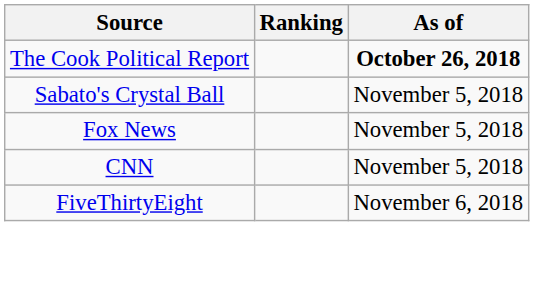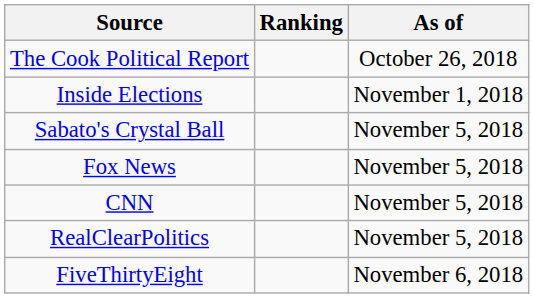The Cook Political Report | As of: bold -> normal
+ row: Inside Elections | November 1, 2018
+ row: RealClearPolitics | November 5, 2018
